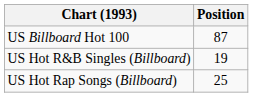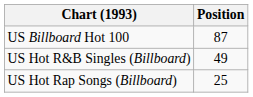US Hot R&B Singles (Billboard) | Position: 19 -> 49
